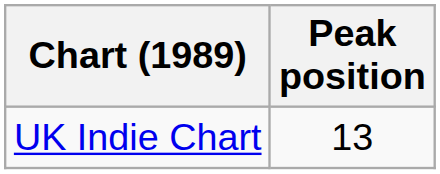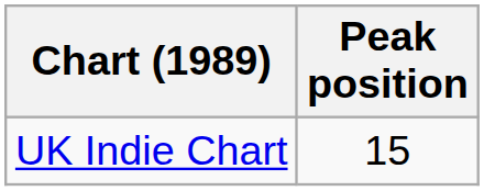UK Indie Chart | Peak position: 13 -> 15
